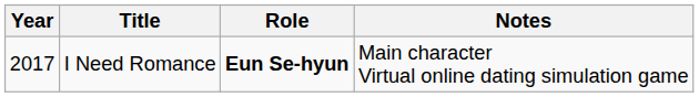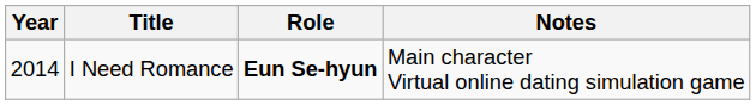I Need Romance | Year: 2017 -> 2014
